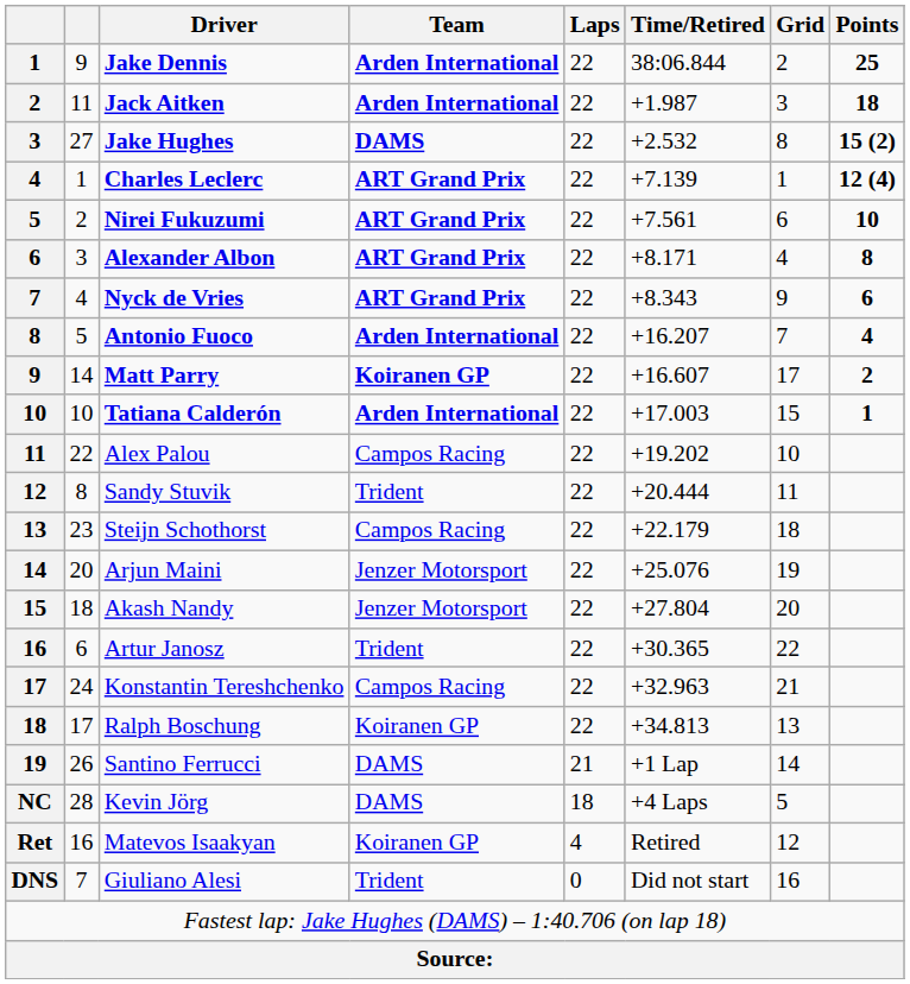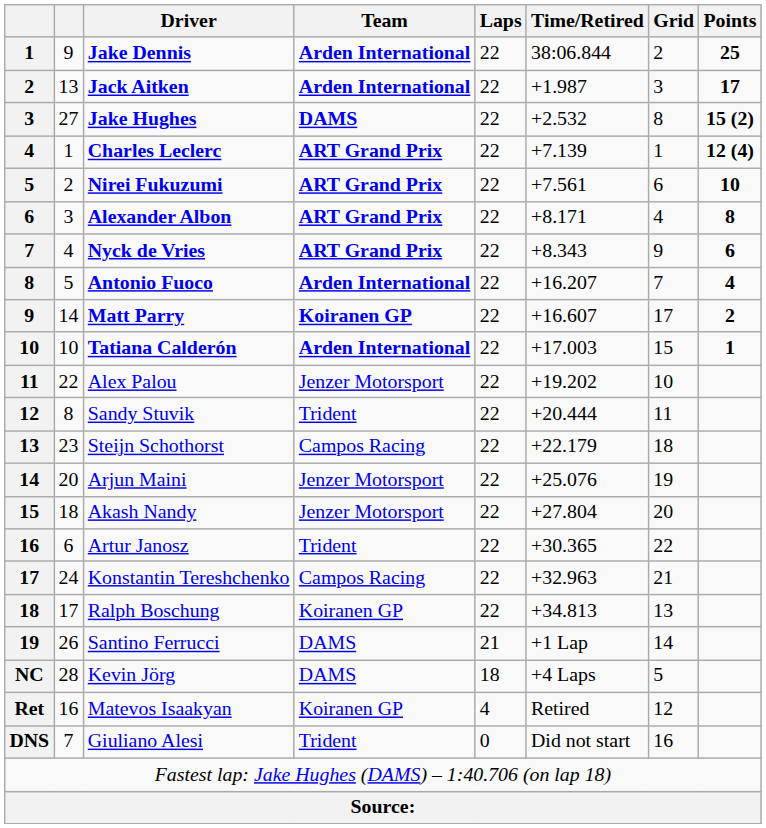Jack Aitken | column 2: 11 -> 13
Jack Aitken | Points: 18 -> 17
Alex Palou | Team: Campos Racing -> Jenzer Motorsport
